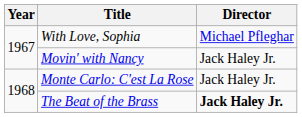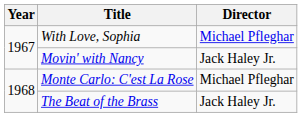Monte Carlo: C'est La Rose | Director: Jack Haley Jr. -> Michael Pfleghar
The Beat of the Brass | Director: bold -> normal
